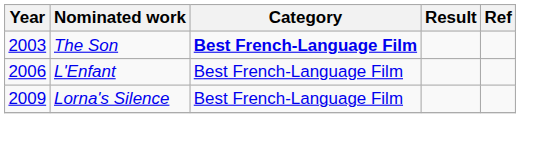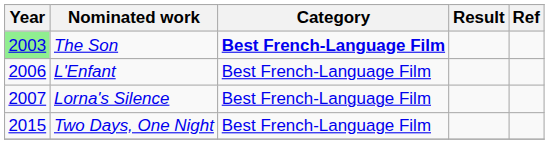The Son | Year: no background -> lightgreen background
Lorna's Silence | Year: 2009 -> 2007
+ row: 2015 | Two Days, One Night | Best French-Language Film
